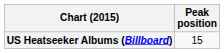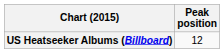US Heatseeker Albums (Billboard) | Peak position: 15 -> 12
